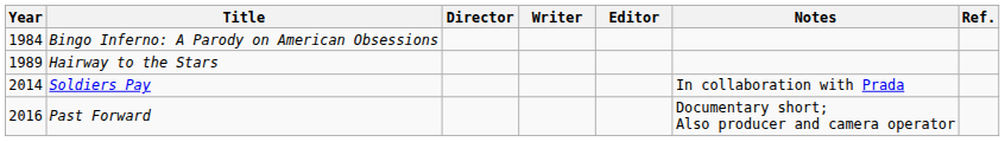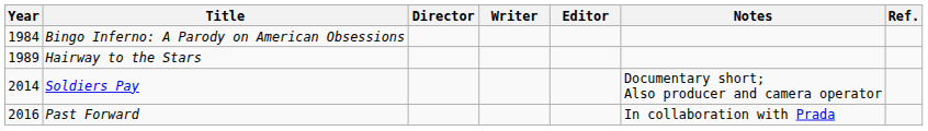Soldiers Pay | Notes: In collaboration with Prada -> Documentary short; Also producer and camera operator
Past Forward | Notes: Documentary short; Also producer and camera operator -> In collaboration with Prada
